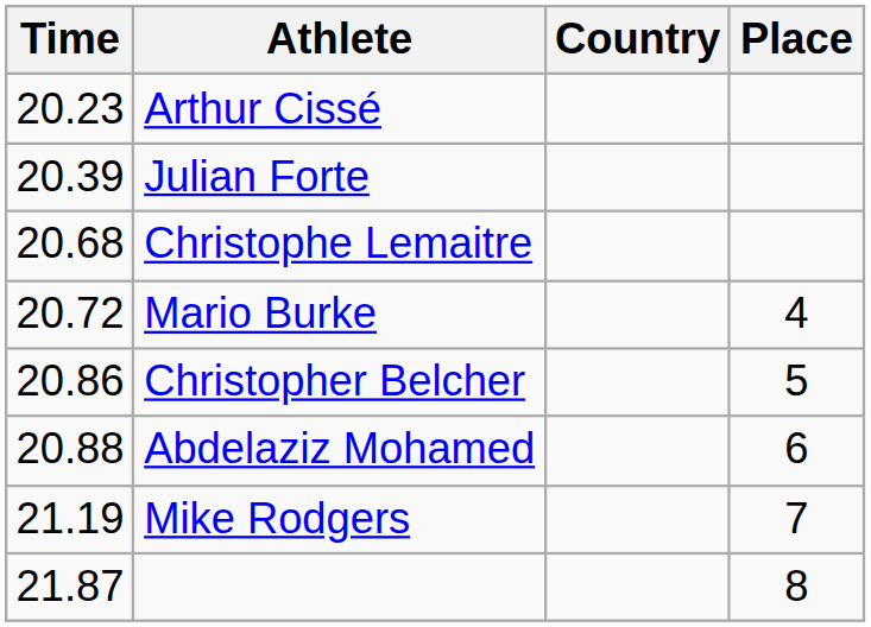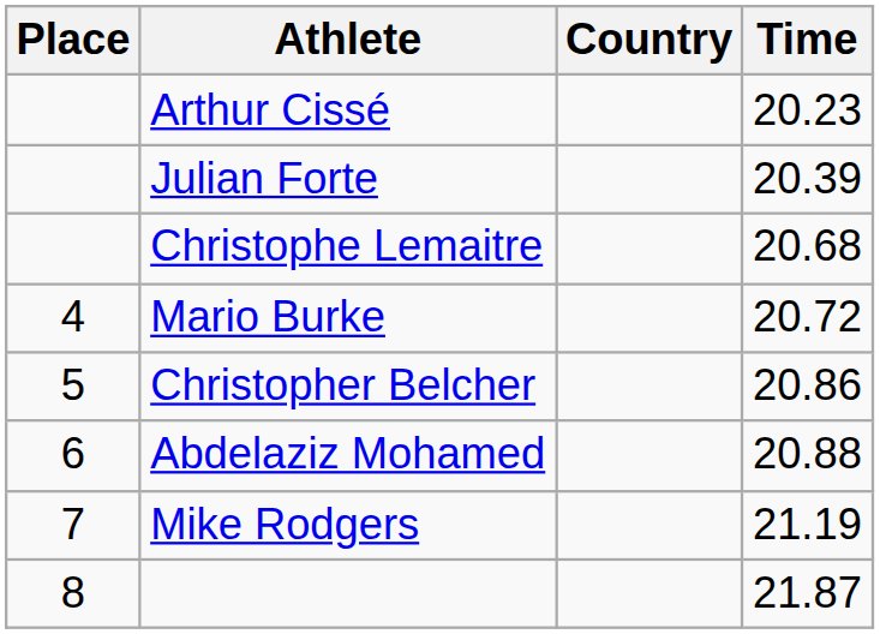columns swapped: Place <-> Time
